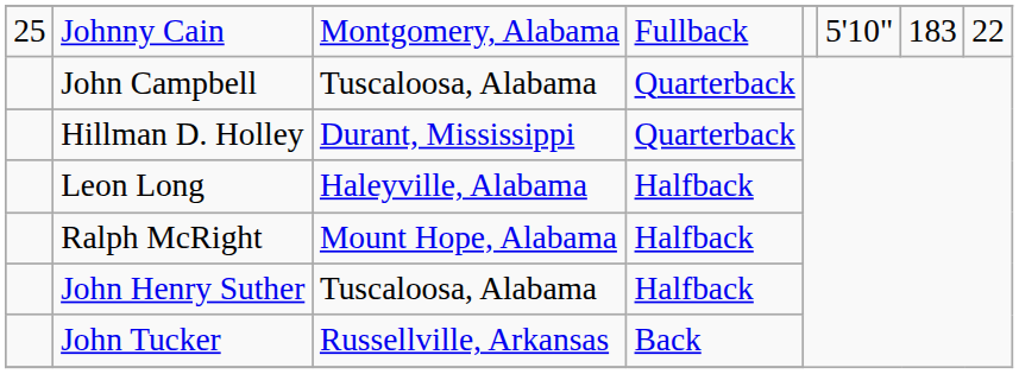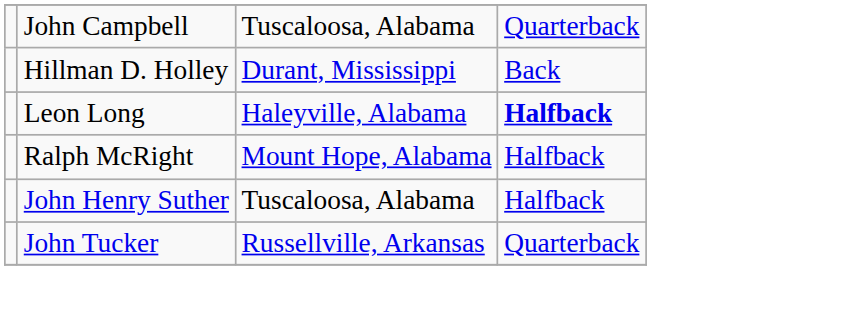- row: 25 | Johnny Cain | Montgomery, Alabama | Fullback | 5'10" | 183 | 22
Hillman D. Holley | column 4: Quarterback -> Back
Leon Long | column 4: normal -> bold
John Tucker | column 4: Back -> Quarterback
